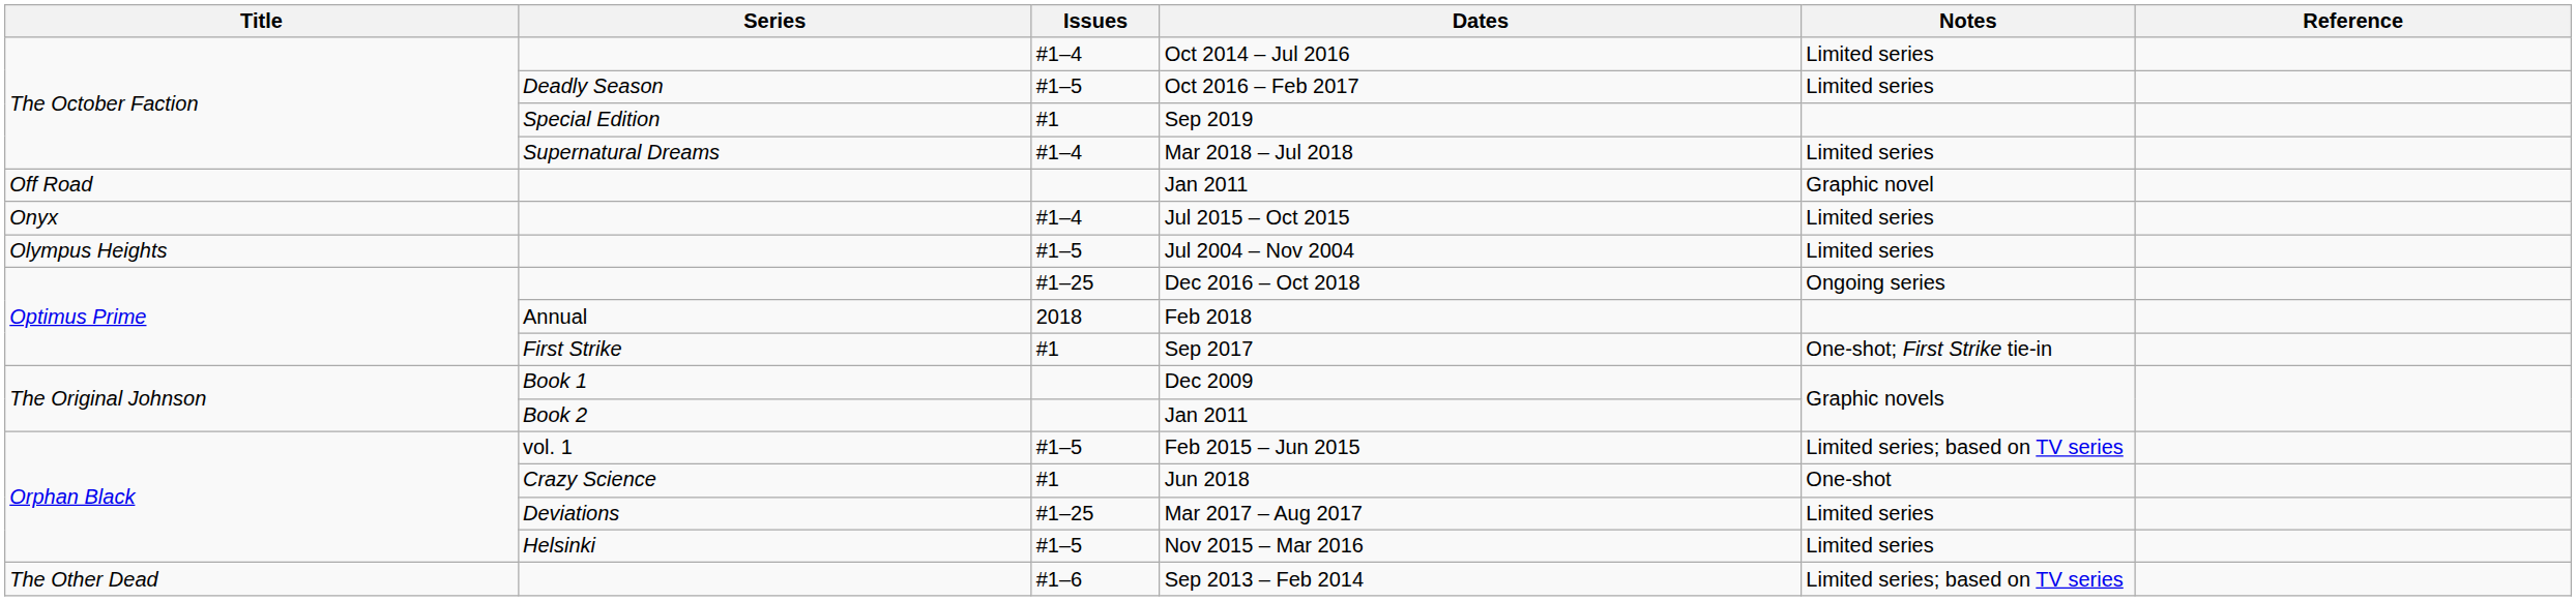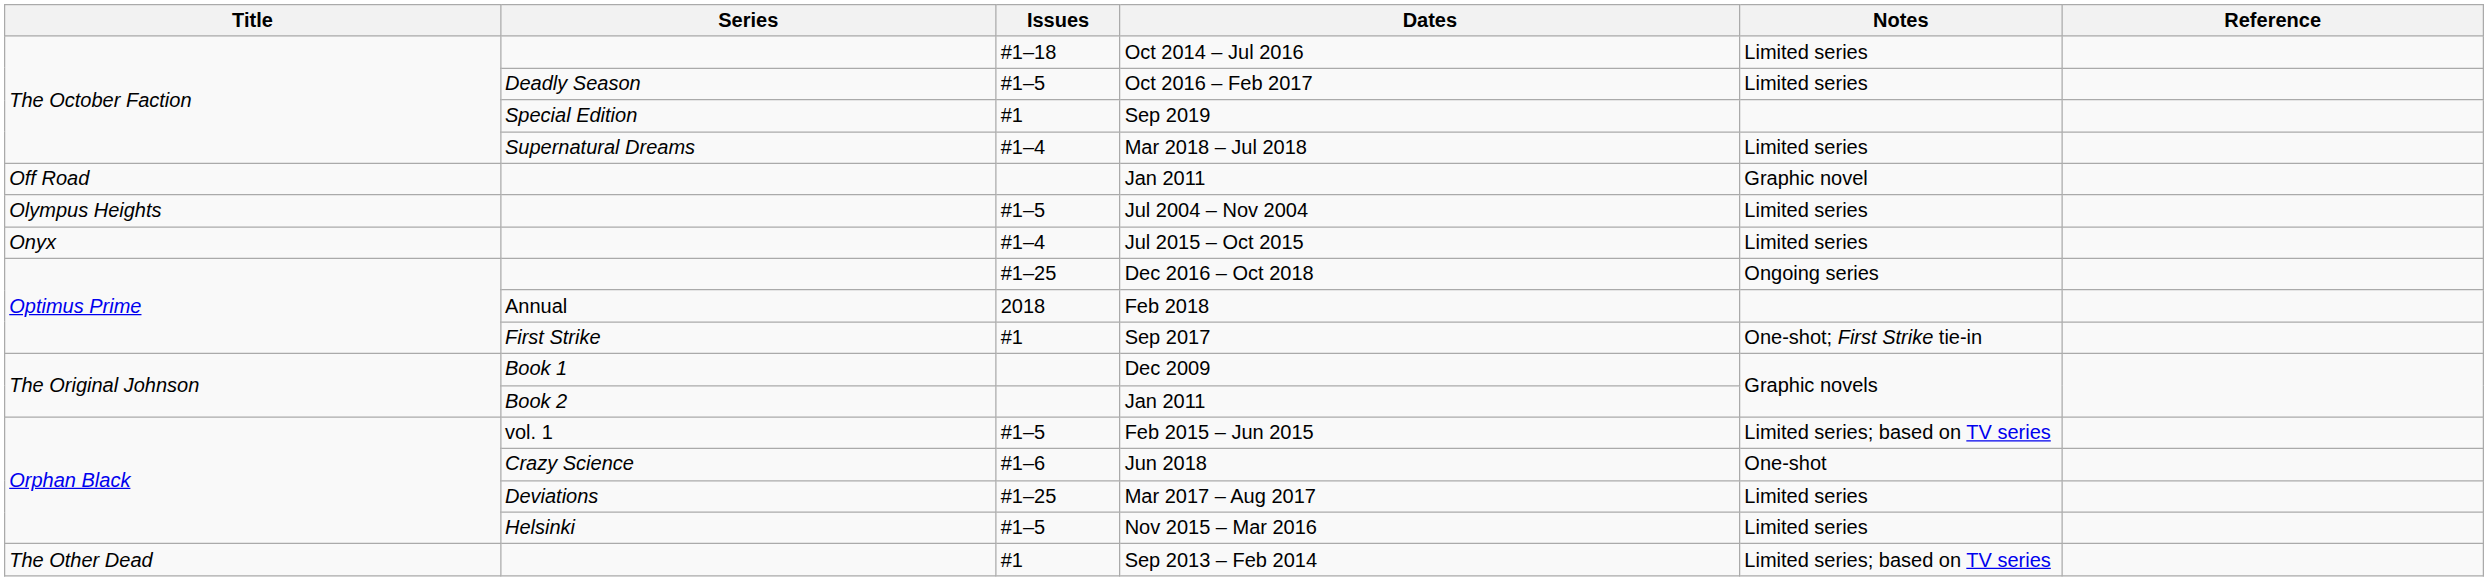Oct 2014 – Jul 2016 | Issues: #1–4 -> #1–18
rows swapped: Jul 2004 – Nov 2004 <-> Jul 2015 – Oct 2015
Jun 2018 | Issues: #1 -> #1–6
Sep 2013 – Feb 2014 | Issues: #1–6 -> #1
